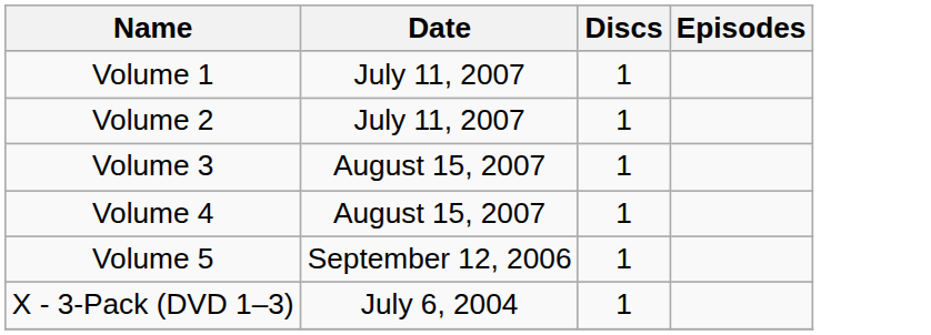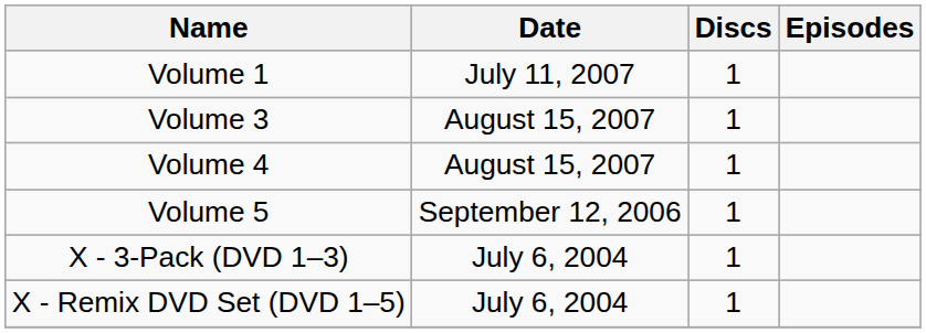- row: Volume 2 | July 11, 2007 | 1
+ row: X - Remix DVD Set (DVD 1–5) | July 6, 2004 | 1
